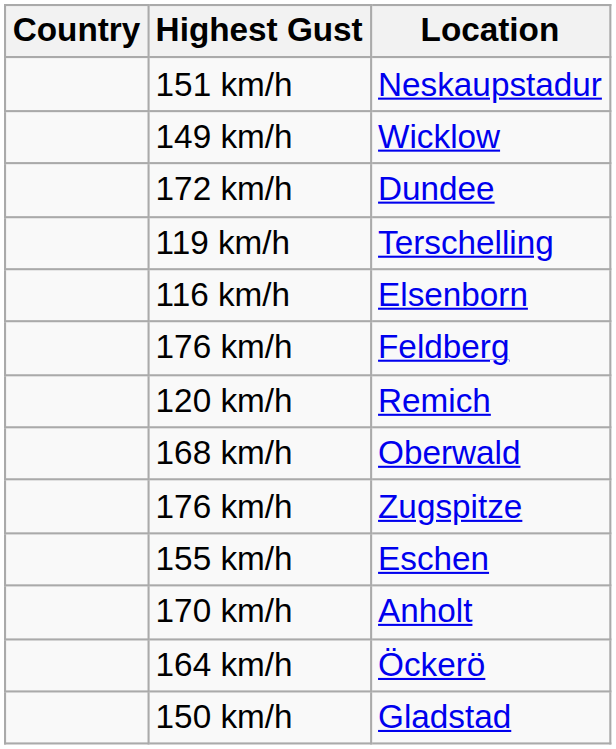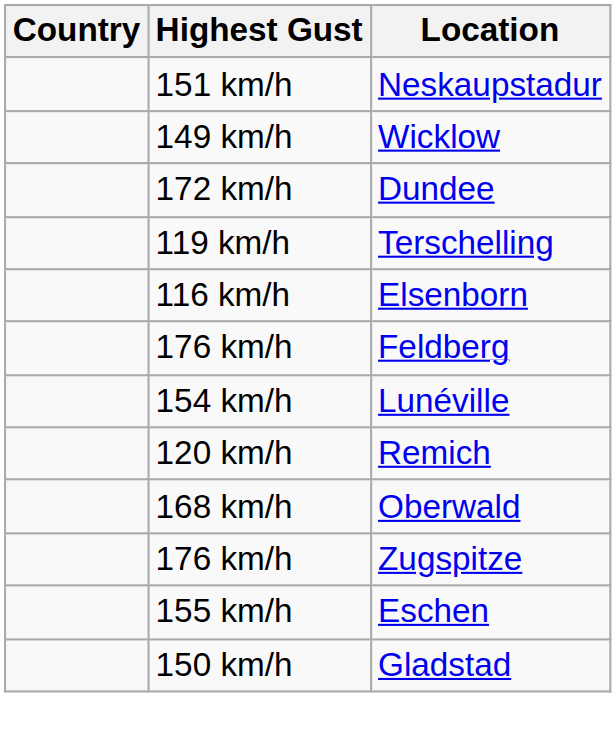+ row: 154 km/h | Lunéville
- row: 170 km/h | Anholt
- row: 164 km/h | Öckerö
